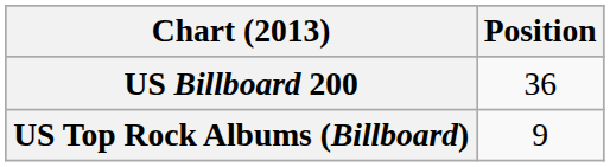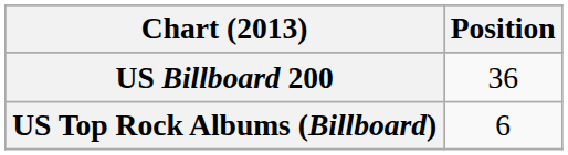US Top Rock Albums (Billboard) | Position: 9 -> 6
